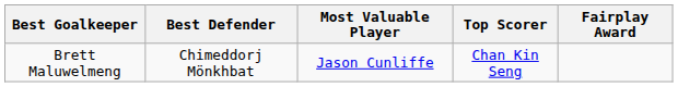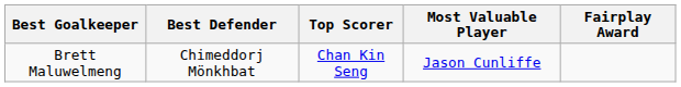columns swapped: Top Scorer <-> Most Valuable Player
